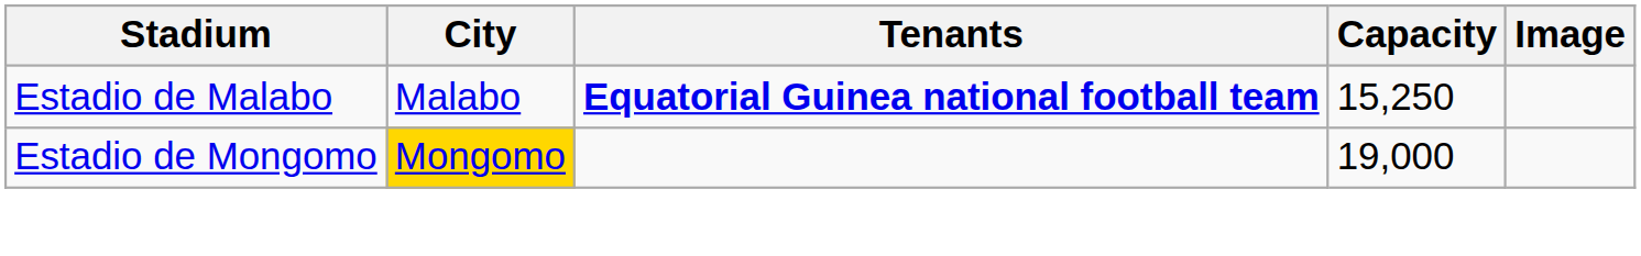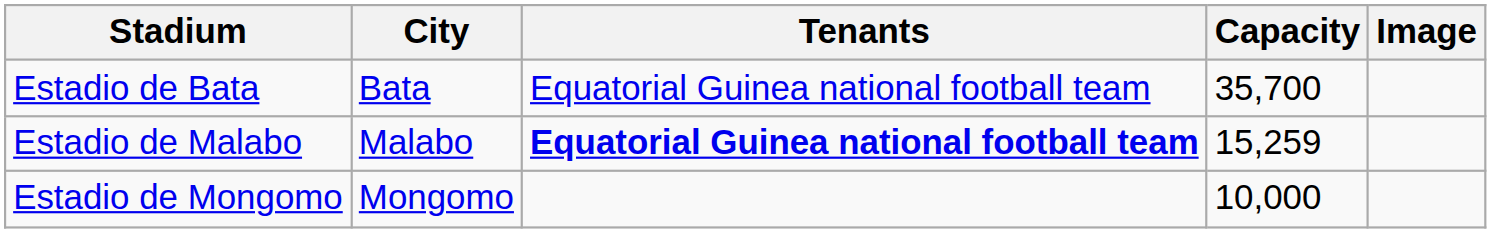+ row: Estadio de Bata | Bata | Equatorial Guinea national football team | 35,700
Estadio de Malabo | Capacity: 15,250 -> 15,259
Estadio de Mongomo | City: gold background -> no background
Estadio de Mongomo | Capacity: 19,000 -> 10,000
